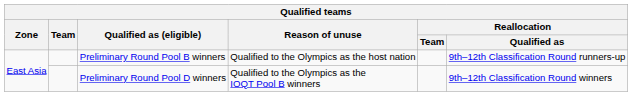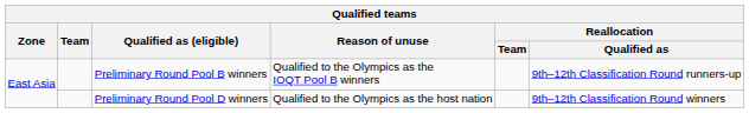Preliminary Round Pool B winners | Reason of unuse: Qualified to the Olympics as the host nation -> Qualified to the Olympics as the IOQT Pool B winners
Preliminary Round Pool D winners | Reason of unuse: Qualified to the Olympics as the IOQT Pool B winners -> Qualified to the Olympics as the host nation
